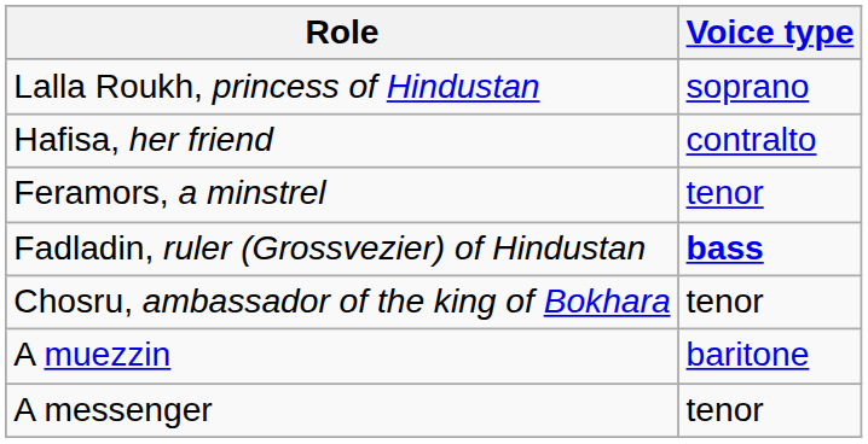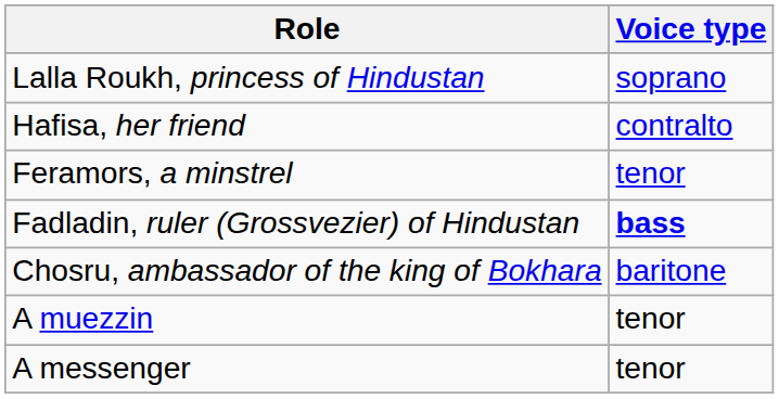Chosru, ambassador of the king of Bokhara | Voice type: tenor -> baritone
A muezzin | Voice type: baritone -> tenor
